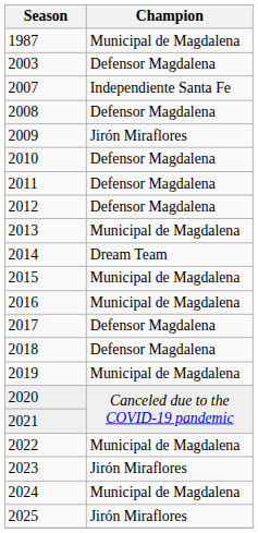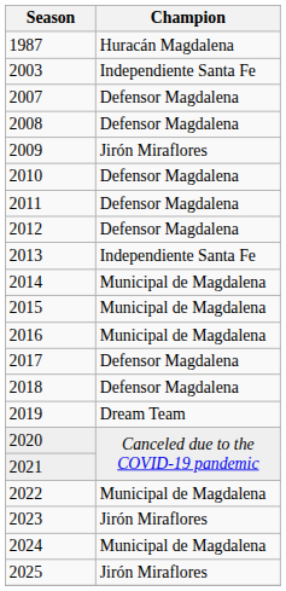1987 | Champion: Municipal de Magdalena -> Huracán Magdalena
2003 | Champion: Defensor Magdalena -> Independiente Santa Fe
2007 | Champion: Independiente Santa Fe -> Defensor Magdalena
2013 | Champion: Municipal de Magdalena -> Independiente Santa Fe
2014 | Champion: Dream Team -> Municipal de Magdalena
2019 | Champion: Municipal de Magdalena -> Dream Team
